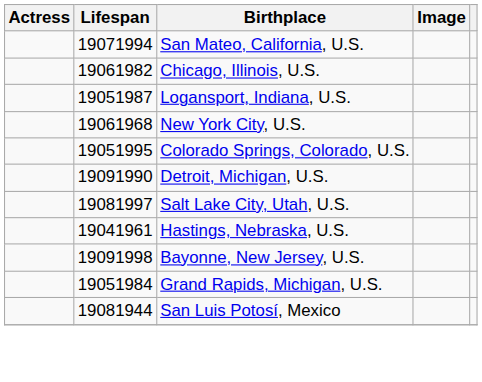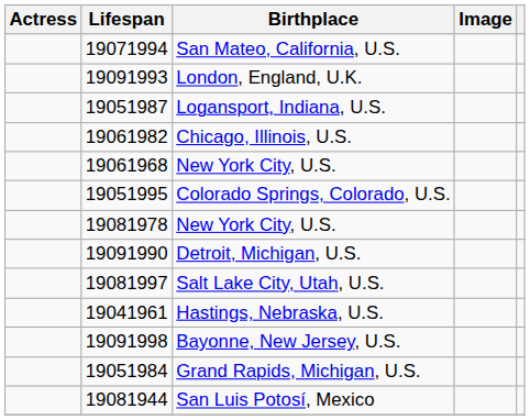+ row: 19091993 | London, England, U.K.
rows swapped: Chicago, Illinois, U.S. <-> Logansport, Indiana, U.S.
+ row: 19081978 | New York City, U.S.
